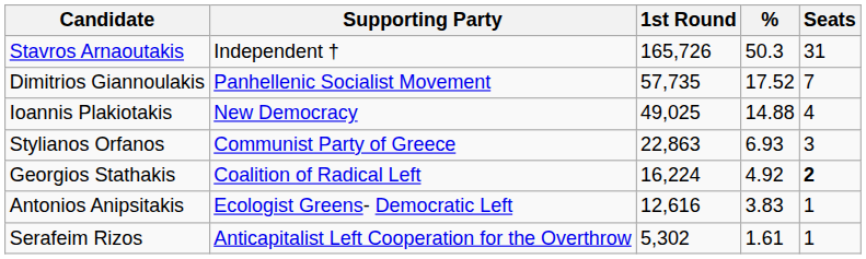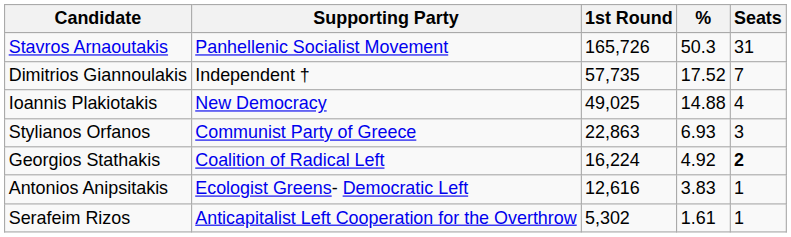Stavros Arnaoutakis | Supporting Party: Independent † -> Panhellenic Socialist Movement
Dimitrios Giannoulakis | Supporting Party: Panhellenic Socialist Movement -> Independent †
